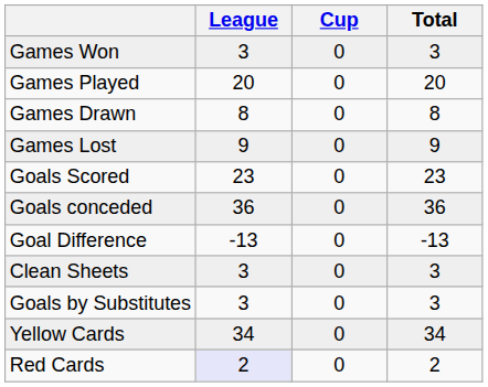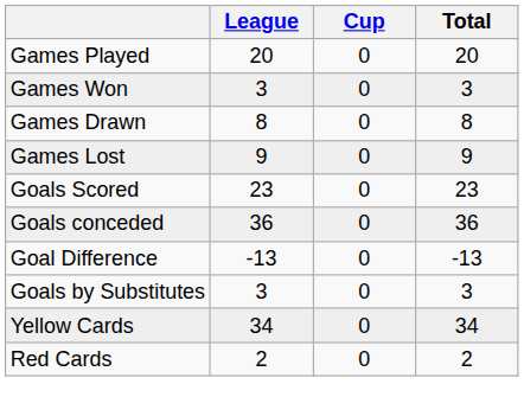rows swapped: Games Played <-> Games Won
- row: Clean Sheets | 3 | 0 | 3
Red Cards | League: lavender background -> no background
